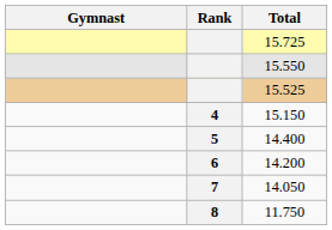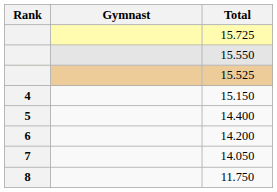columns swapped: Rank <-> Gymnast
